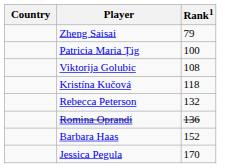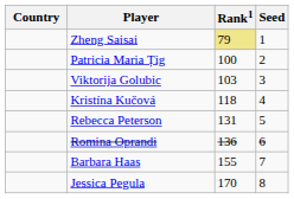+ column: Seed | 1 | 2 | 3 | 4 | 5 | 6 | 7 | 8
Zheng Saisai | Rank1: no background -> khaki background
Viktorija Golubic | Rank1: 108 -> 103
Rebecca Peterson | Rank1: 132 -> 131
Barbara Haas | Rank1: 152 -> 155
